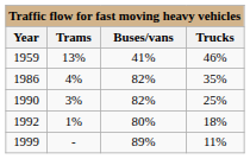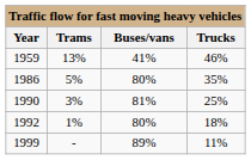1986 | Trams: 4% -> 5%
1986 | Buses/vans: 82% -> 80%
1990 | Buses/vans: 82% -> 81%
